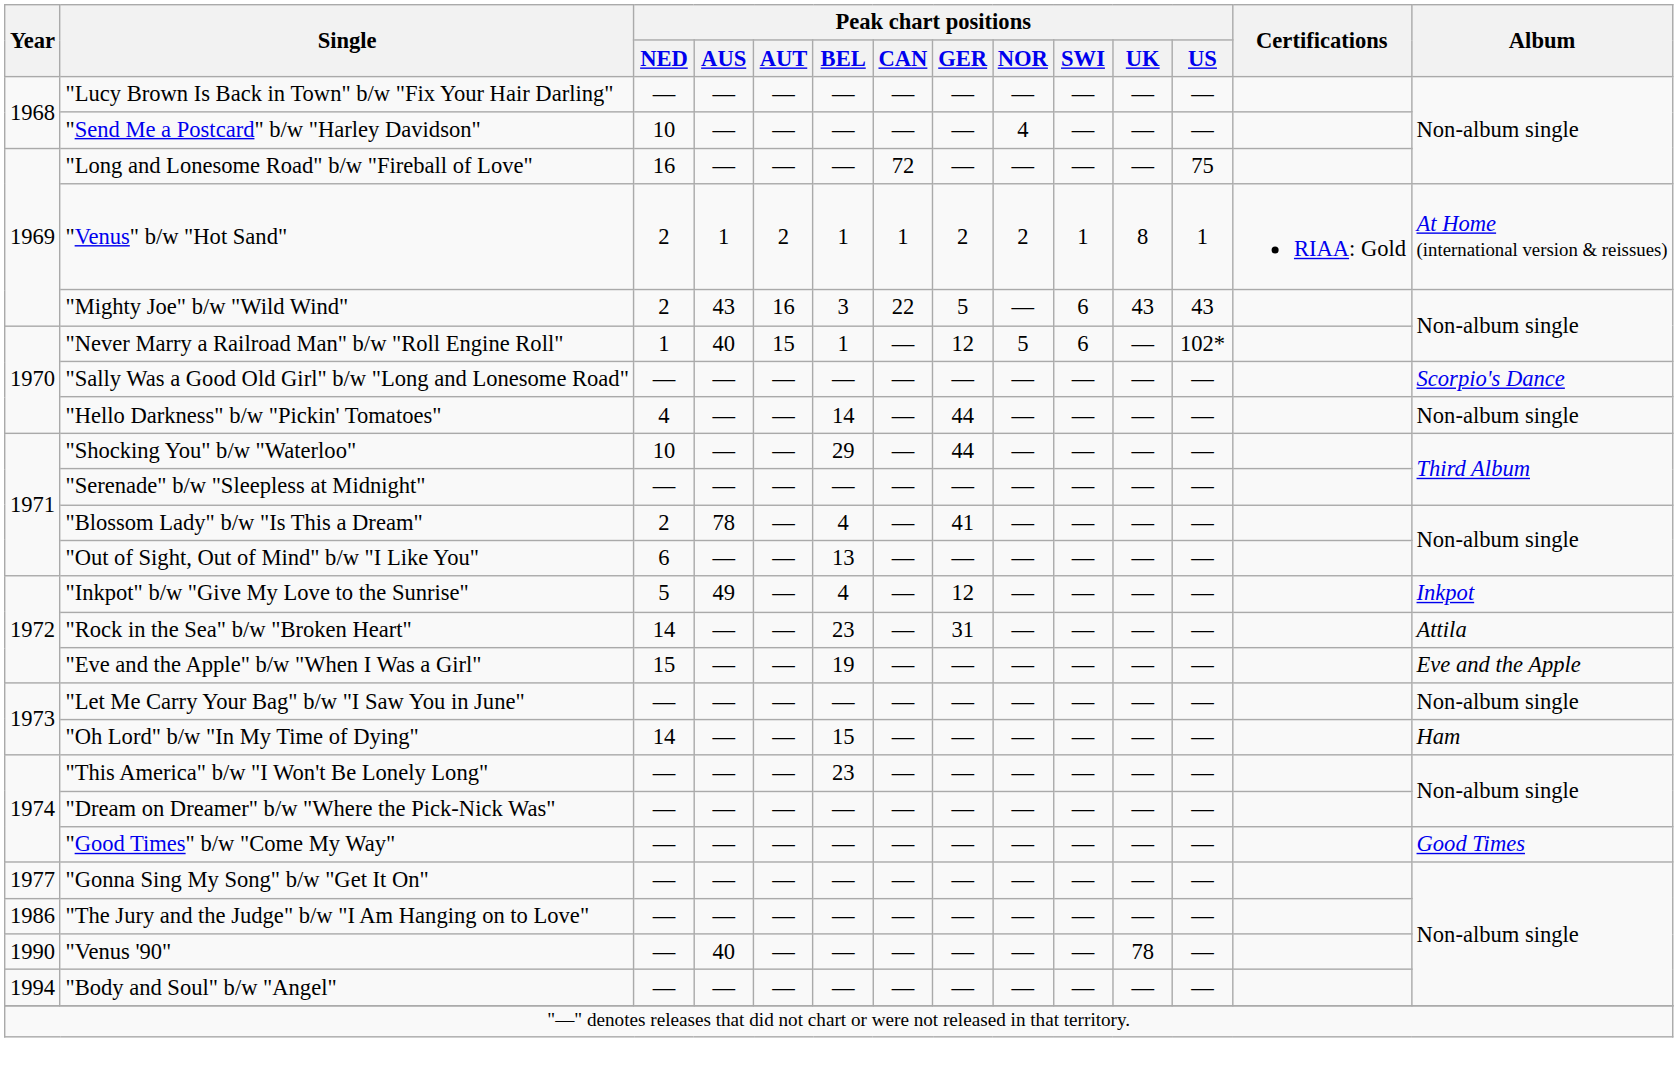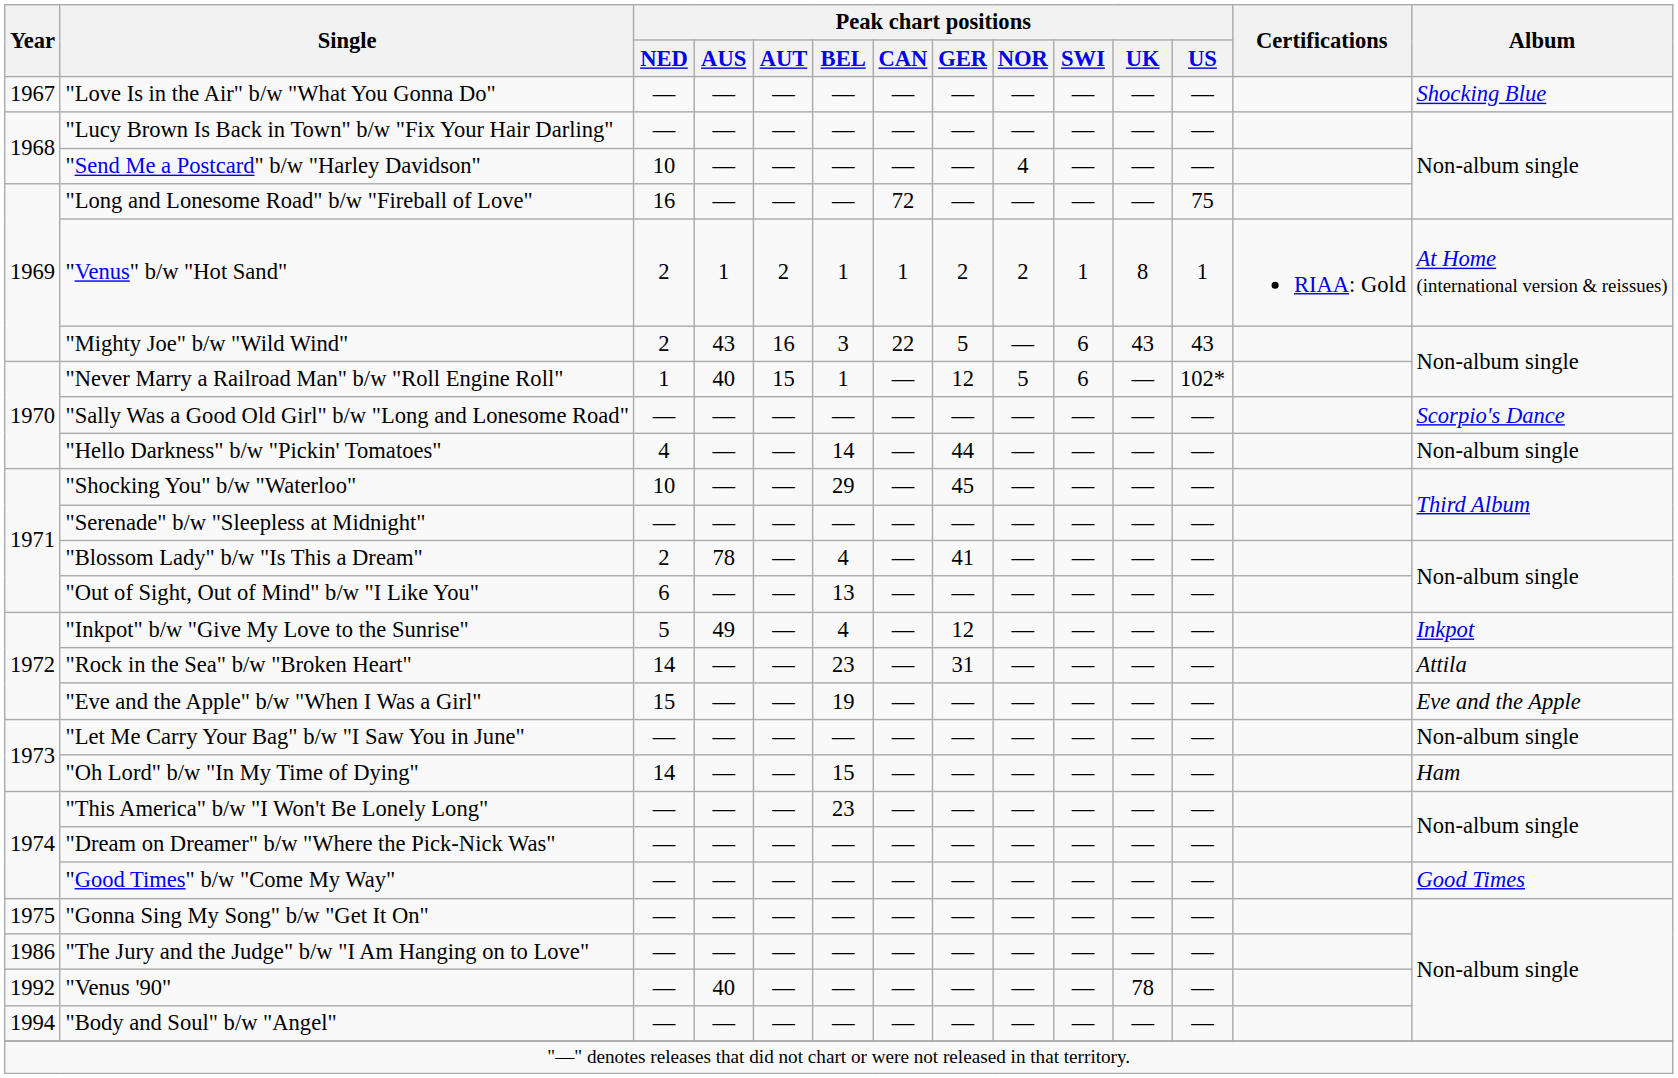+ row: 1967 | "Love Is in the Air" b/w "What You Gonna Do" | — | — | — | — | — | — | — | — | — | — | Shocking Blue
"Shocking You" b/w "Waterloo" | Peak chart positions / GER: 44 -> 45
"Gonna Sing My Song" b/w "Get It On" | Year: 1977 -> 1975
"Venus '90" | Year: 1990 -> 1992
